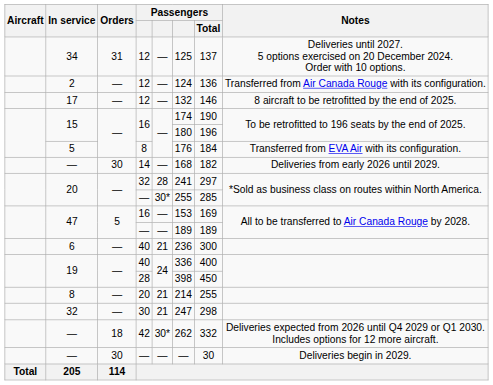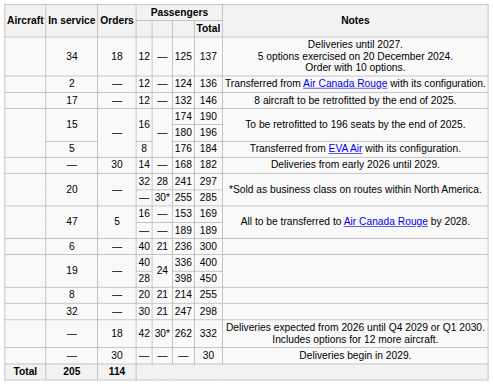34 | Orders: 31 -> 18
